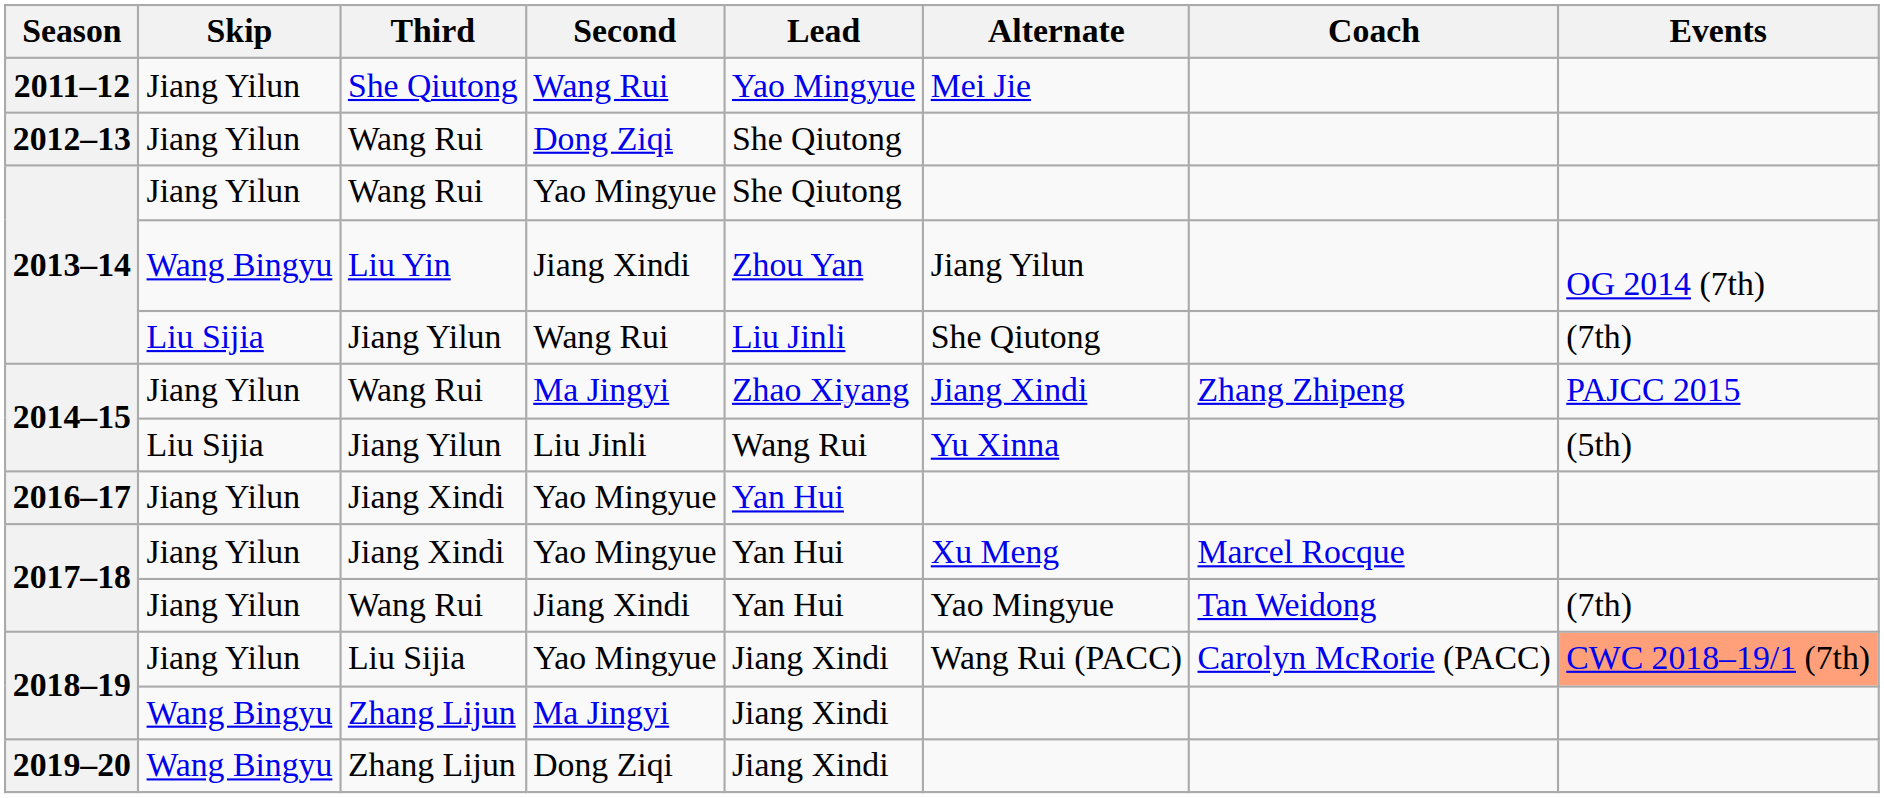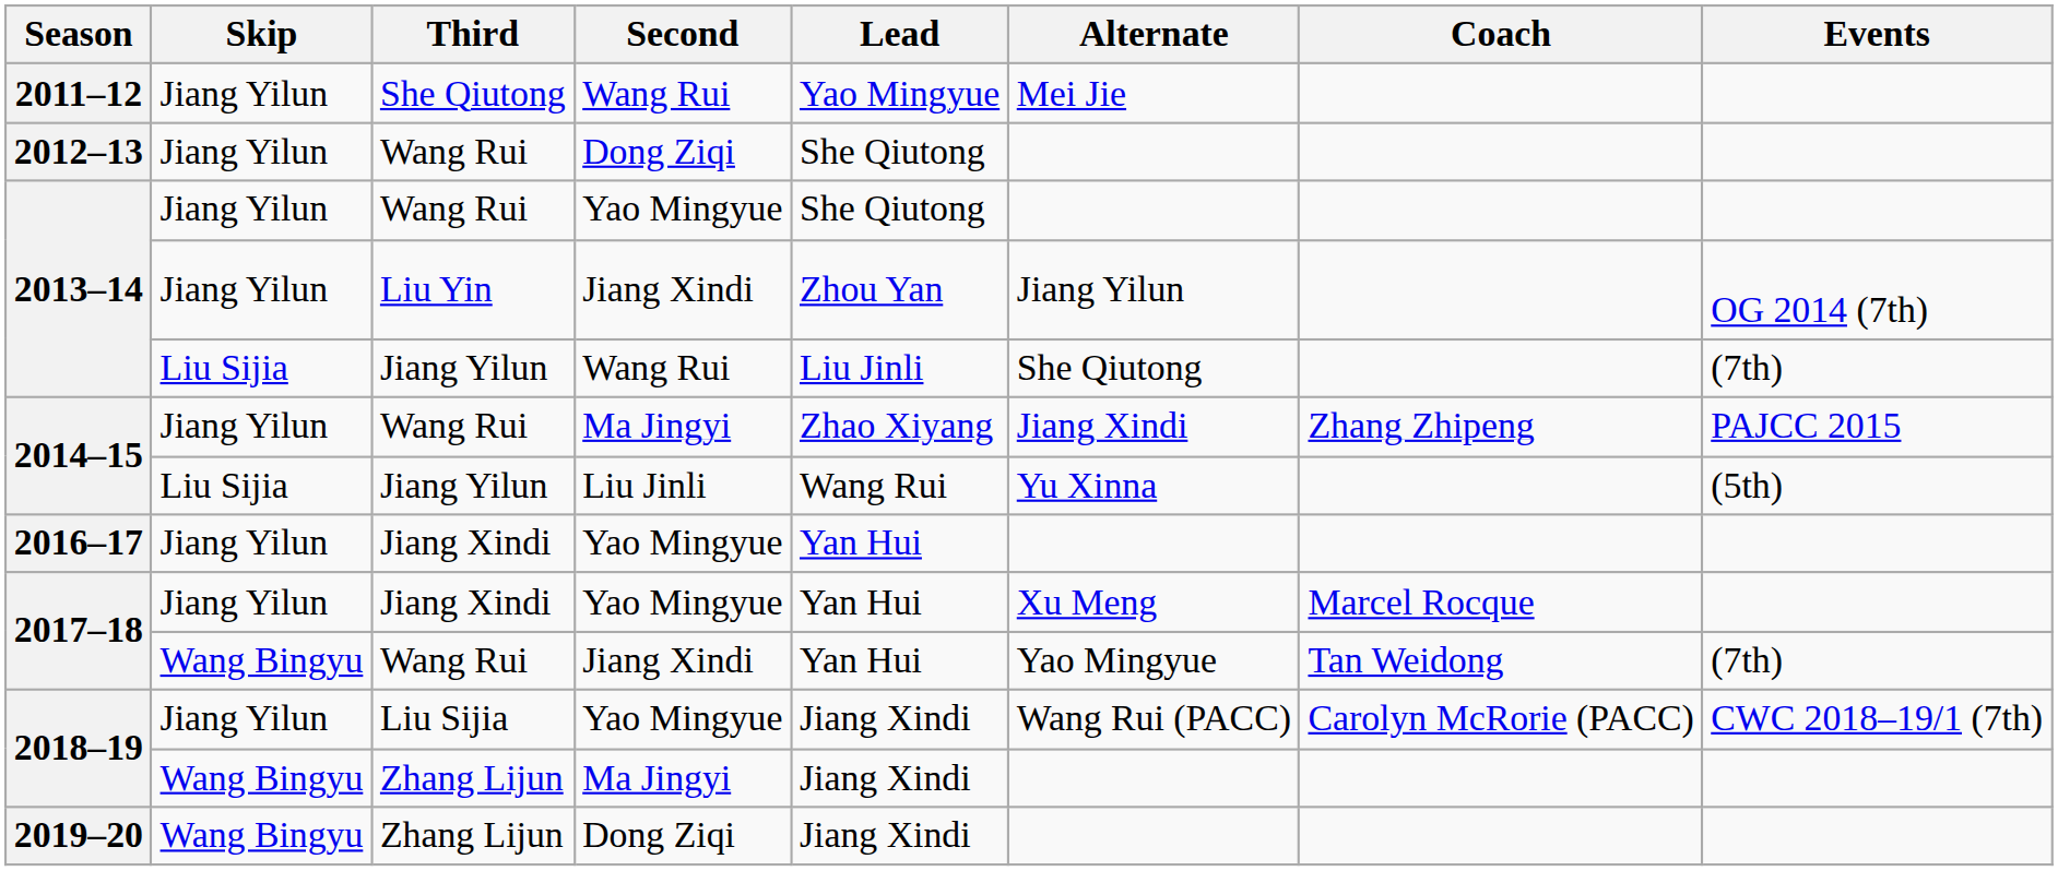2013–14 / Liu Yin | Skip: Wang Bingyu -> Jiang Yilun
2017–18 / Wang Rui | Skip: Jiang Yilun -> Wang Bingyu
2018–19 / Liu Sijia | Events: lightsalmon background -> no background
